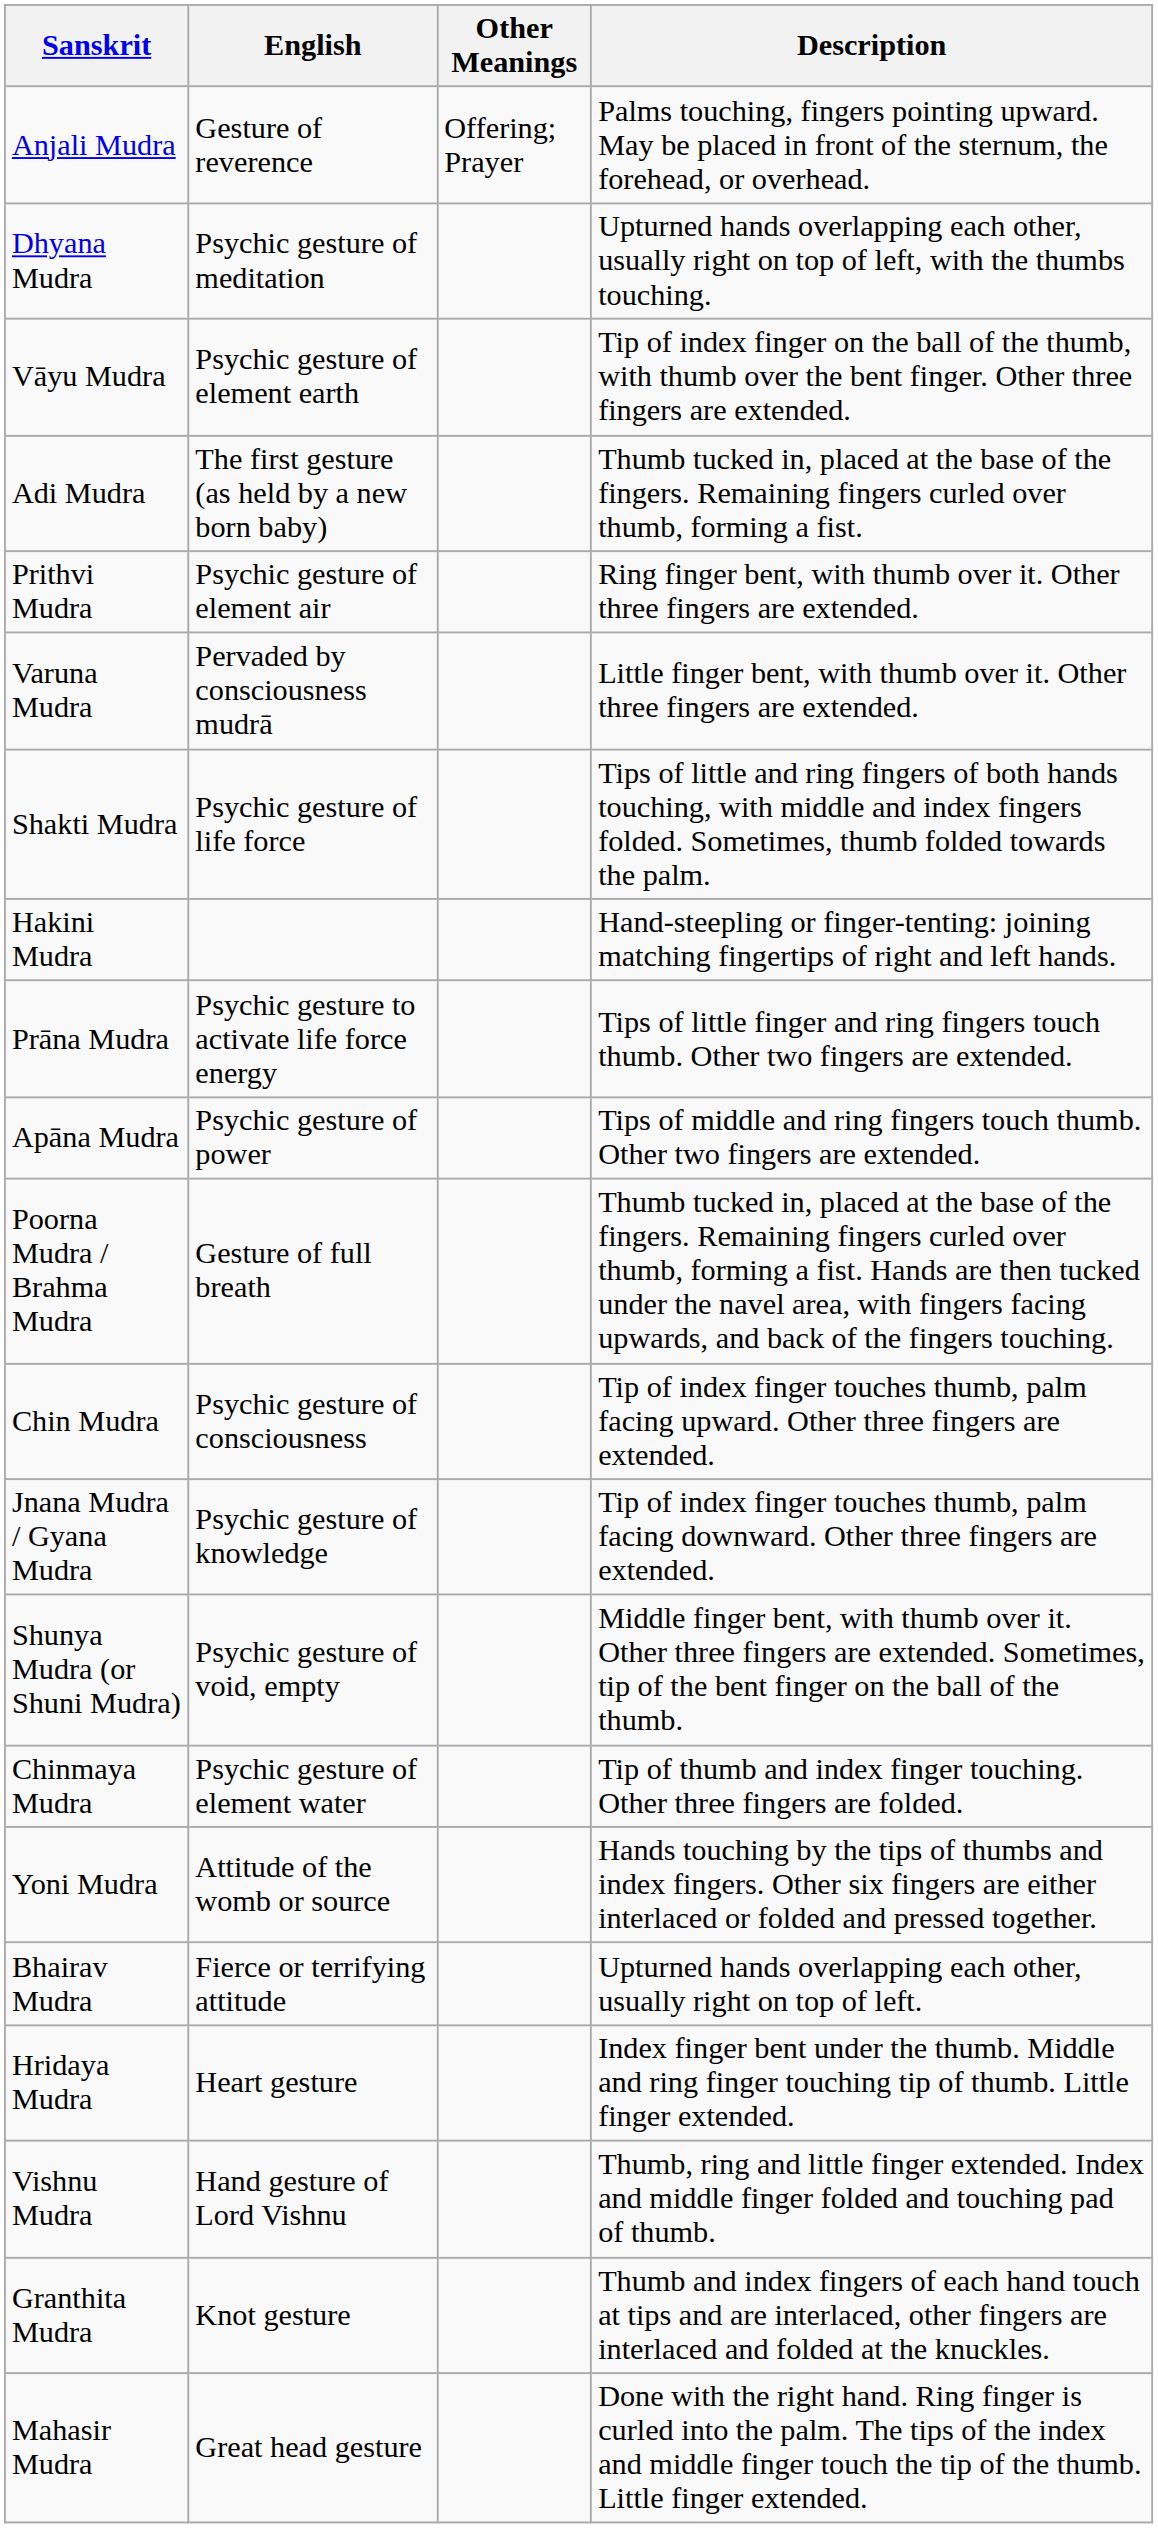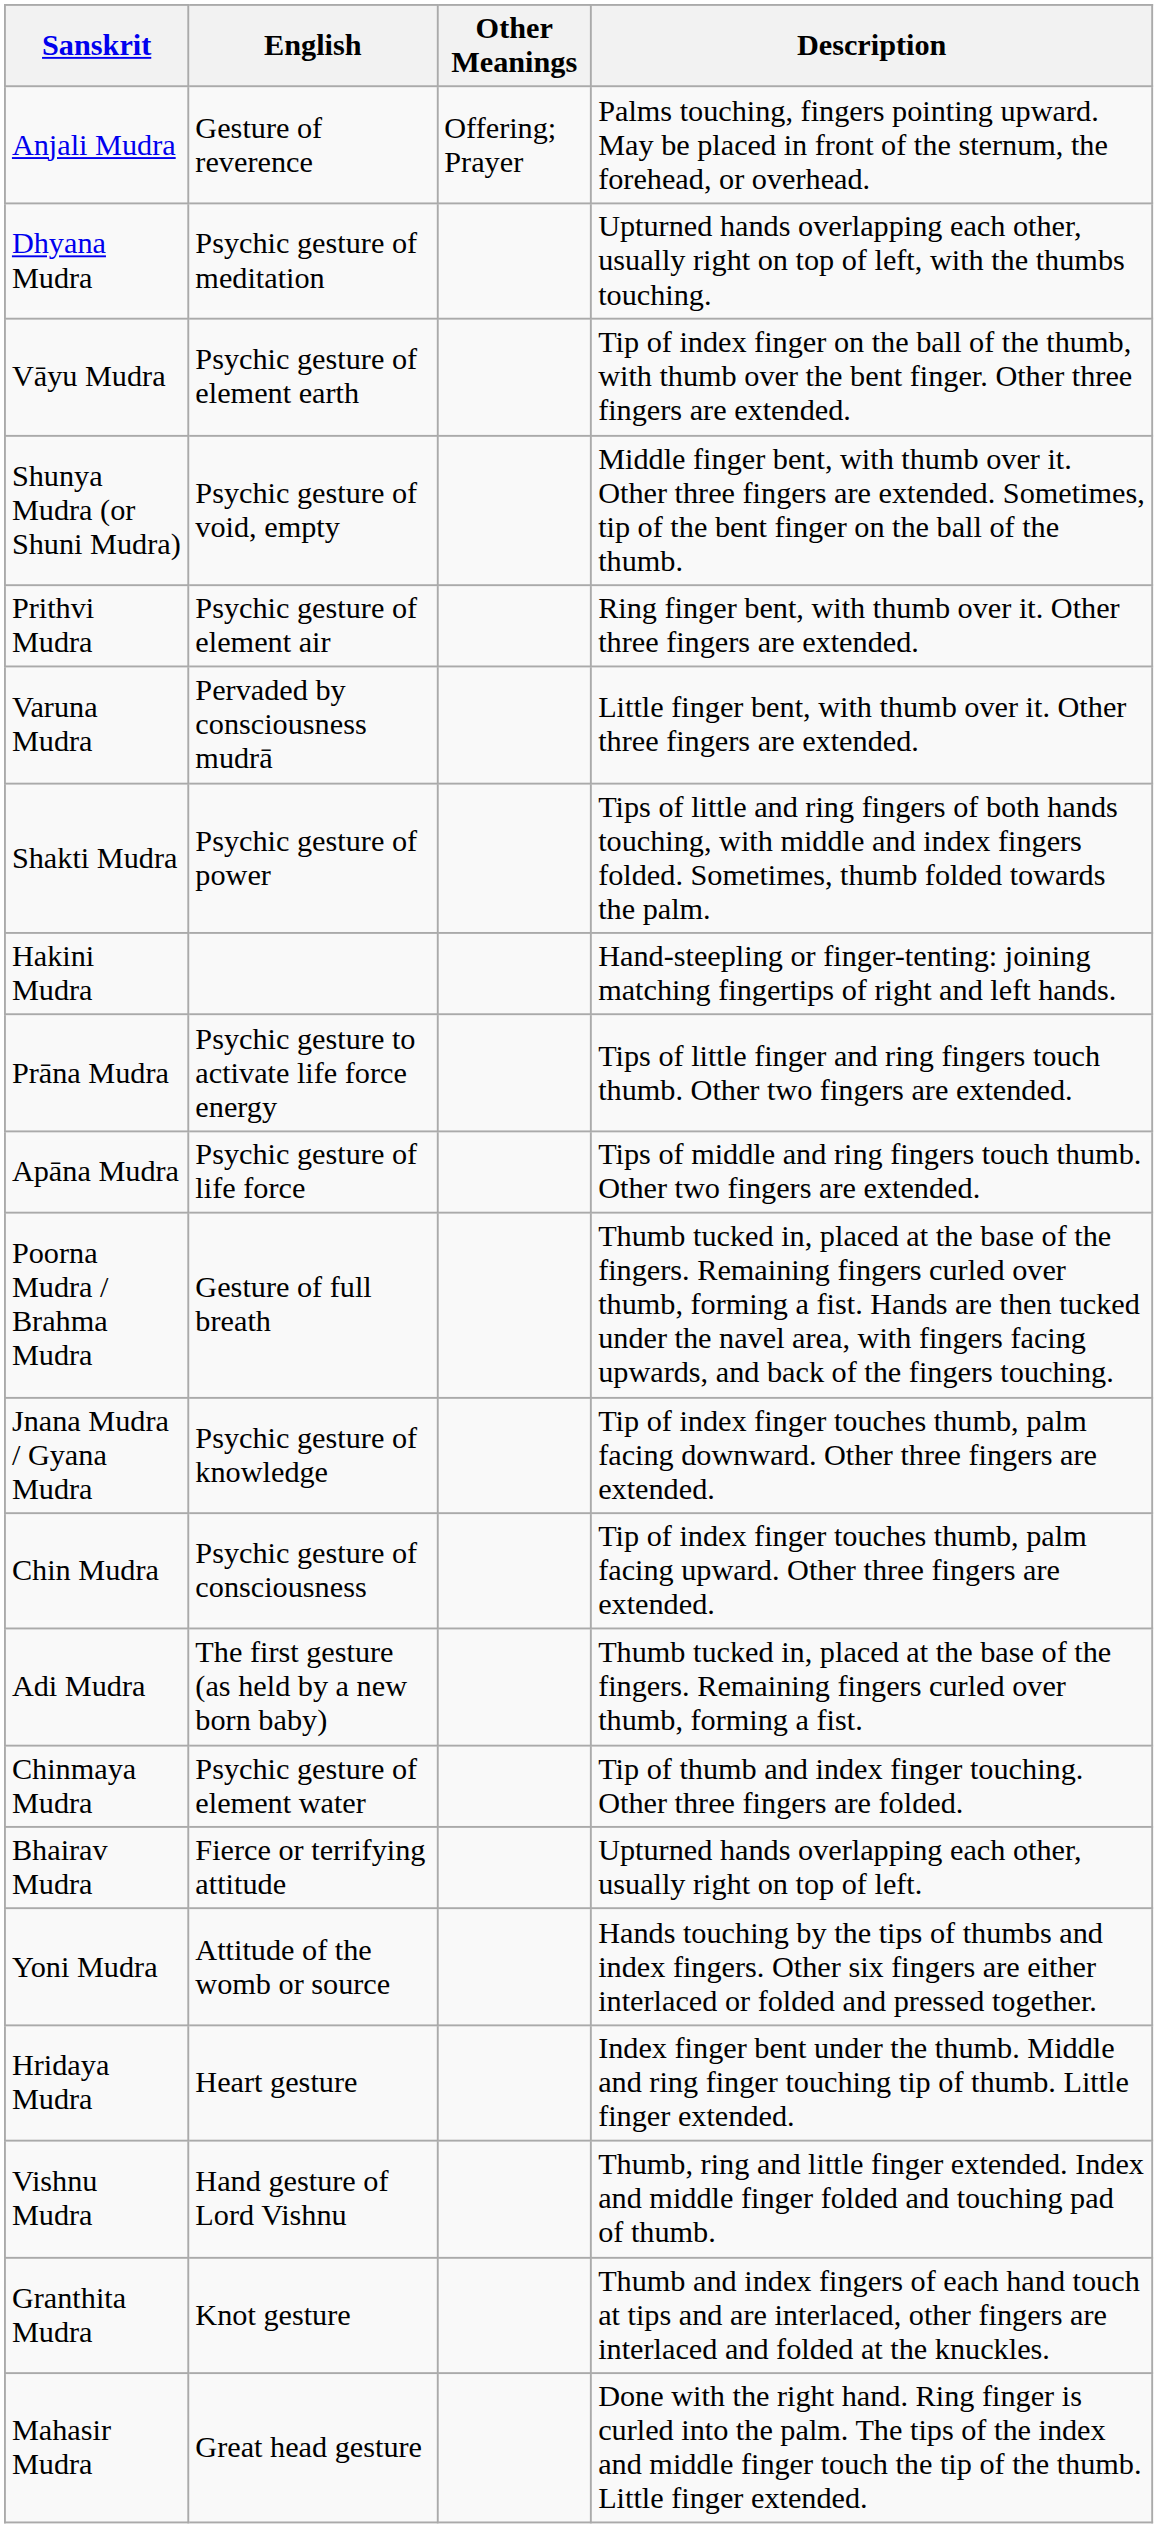rows swapped: Shunya Mudra (or Shuni Mudra) <-> Adi Mudra
Shakti Mudra | English: Psychic gesture of life force -> Psychic gesture of power
Apāna Mudra | English: Psychic gesture of power -> Psychic gesture of life force
rows swapped: Jnana Mudra / Gyana Mudra <-> Chin Mudra
rows swapped: Yoni Mudra <-> Bhairav Mudra
